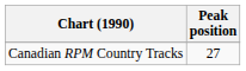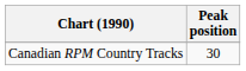Canadian RPM Country Tracks | Peak position: 27 -> 30
